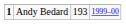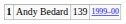Andy Bedard | column 3: 193 -> 139
